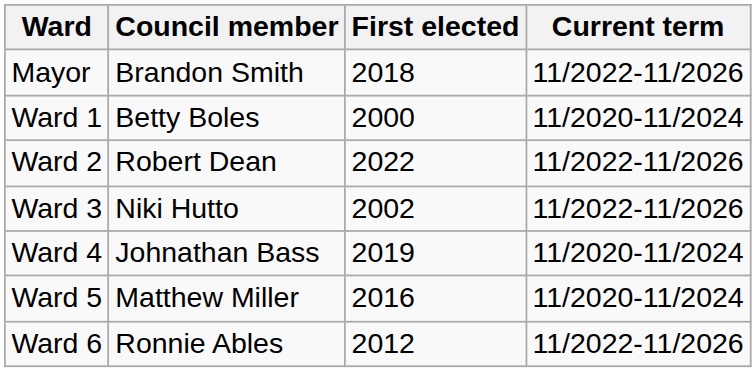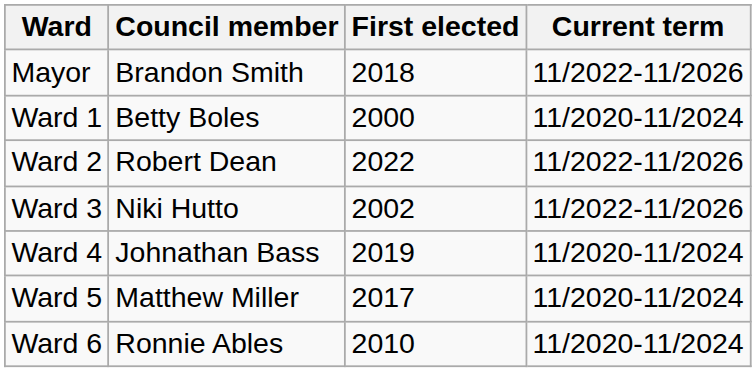Ward 5 | First elected: 2016 -> 2017
Ward 6 | First elected: 2012 -> 2010
Ward 6 | Current term: 11/2022-11/2026 -> 11/2020-11/2024
